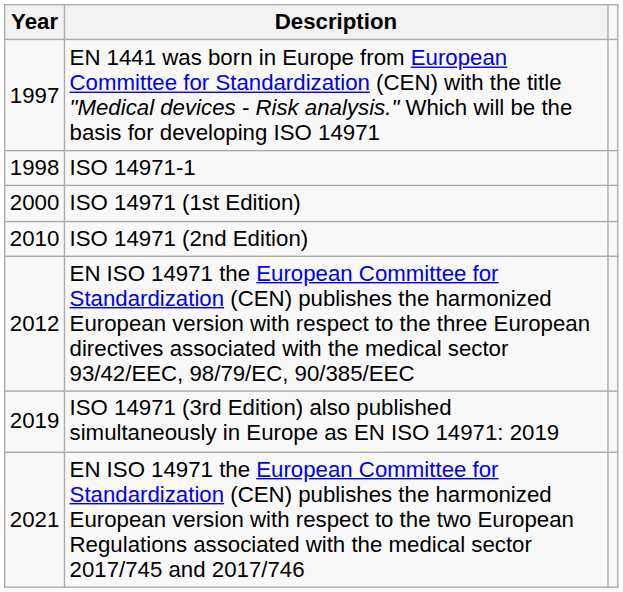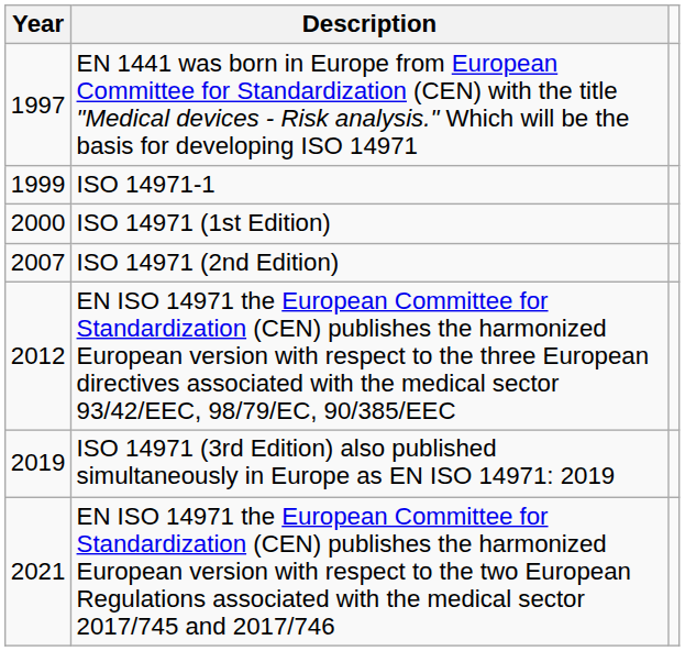ISO 14971-1 | Year: 1998 -> 1999
ISO 14971 (2nd Edition) | Year: 2010 -> 2007
